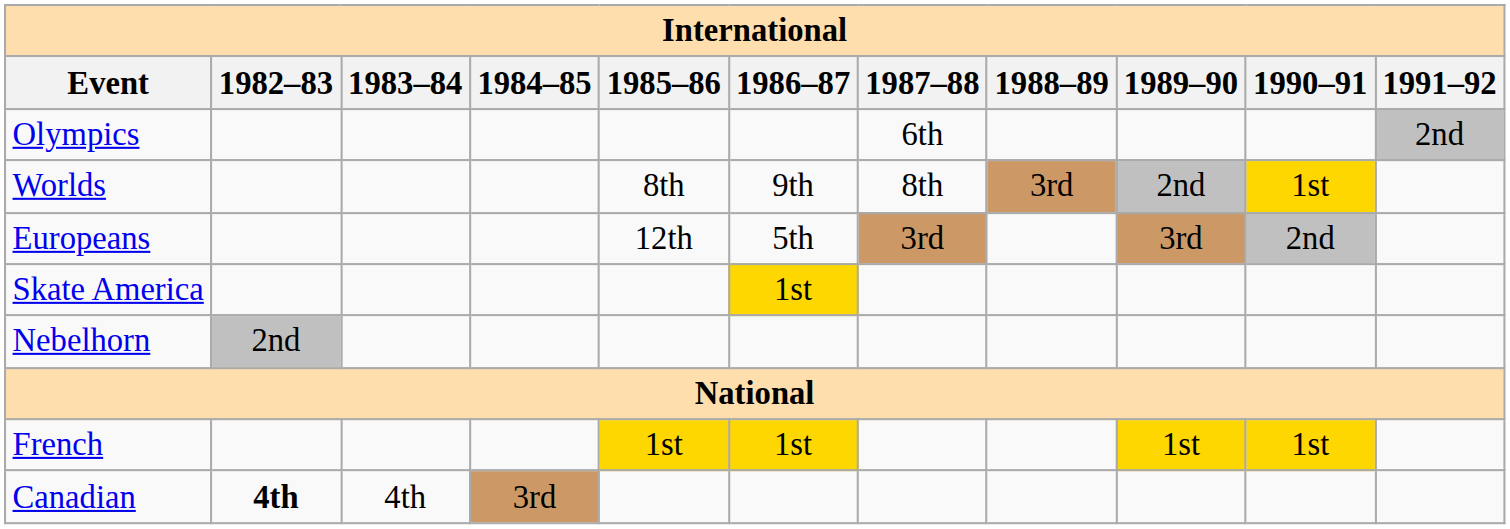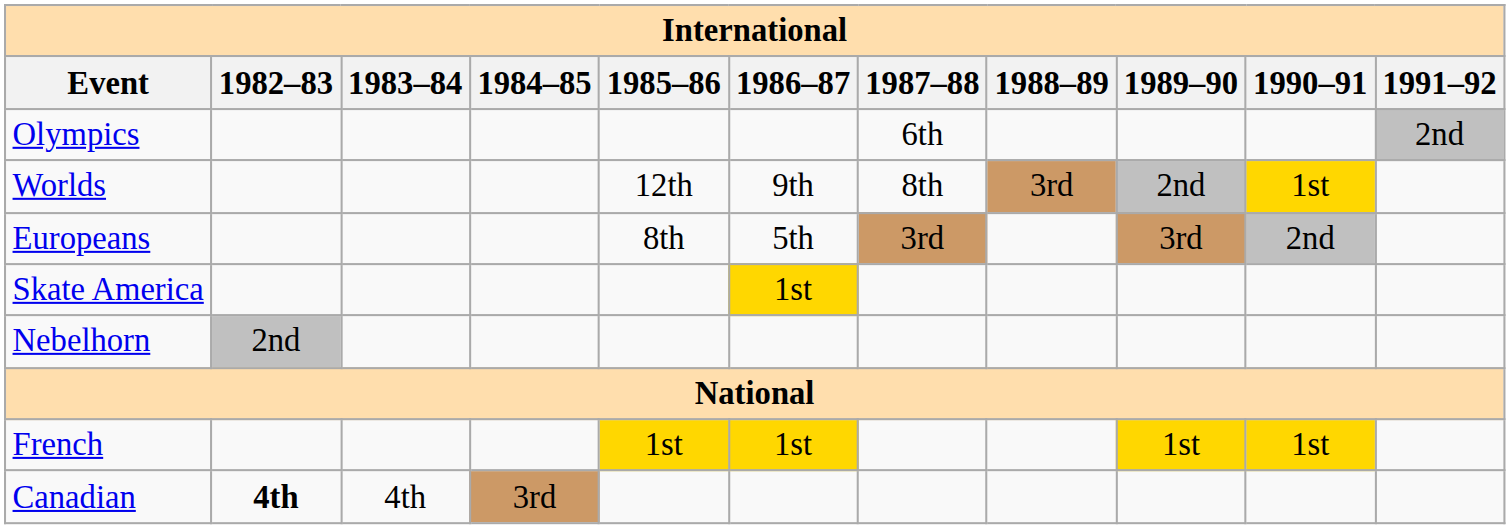Worlds | 1985–86: 8th -> 12th
Europeans | 1985–86: 12th -> 8th
